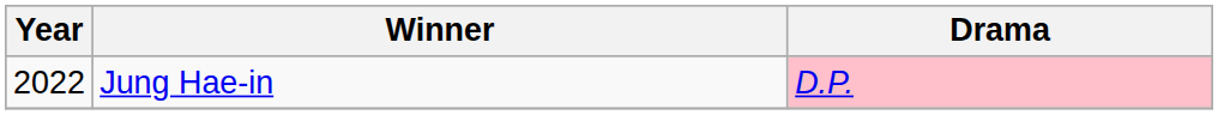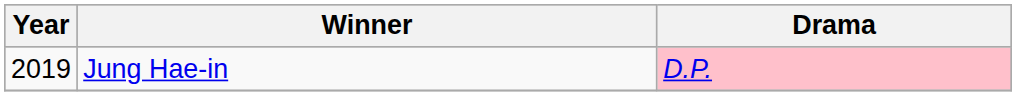Jung Hae-in | Year: 2022 -> 2019
